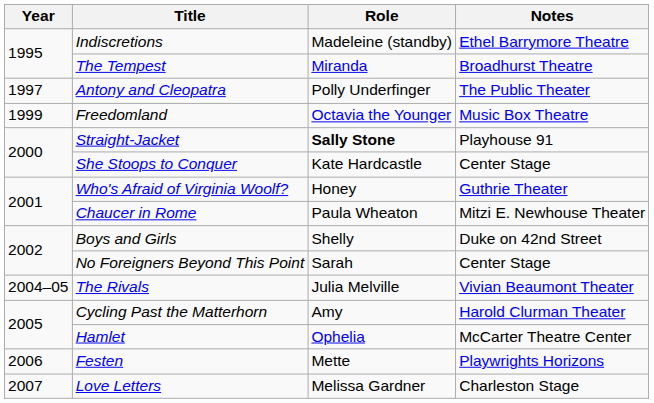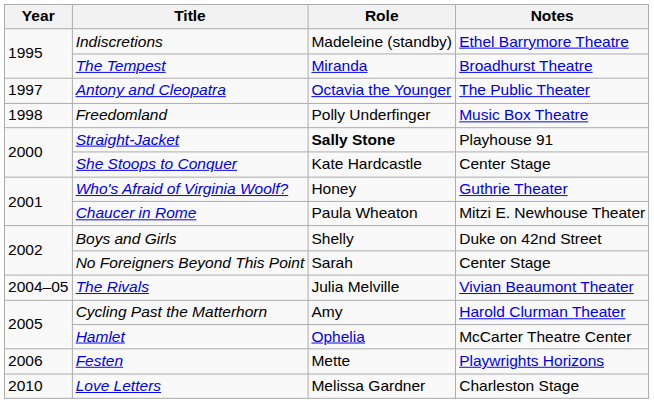Antony and Cleopatra | Role: Polly Underfinger -> Octavia the Younger
Freedomland | Year: 1999 -> 1998
Freedomland | Role: Octavia the Younger -> Polly Underfinger
Love Letters | Year: 2007 -> 2010
